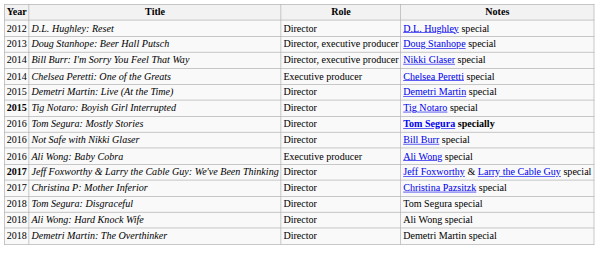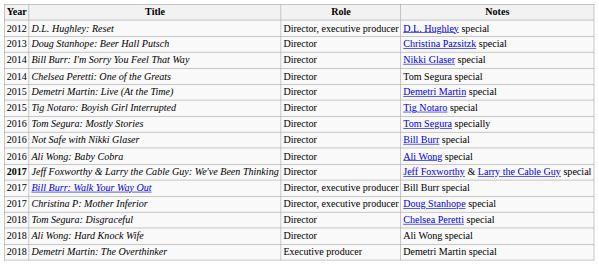D.L. Hughley: Reset | Role: Director -> Director, executive producer
Doug Stanhope: Beer Hall Putsch | Role: Director, executive producer -> Director
Doug Stanhope: Beer Hall Putsch | Notes: Doug Stanhope special -> Christina Pazsitzk special
Bill Burr: I'm Sorry You Feel That Way | Role: Director, executive producer -> Director
Chelsea Peretti: One of the Greats | Role: Executive producer -> Director
Chelsea Peretti: One of the Greats | Notes: Chelsea Peretti special -> Tom Segura special
Tig Notaro: Boyish Girl Interrupted | Year: bold -> normal
Tom Segura: Mostly Stories | Notes: bold -> normal
Ali Wong: Baby Cobra | Role: Executive producer -> Director
+ row: 2017 | Bill Burr: Walk Your Way Out | Director, executive producer | Bill Burr special
Christina P: Mother Inferior | Role: Director -> Director, executive producer
Christina P: Mother Inferior | Notes: Christina Pazsitzk special -> Doug Stanhope special
Tom Segura: Disgraceful | Notes: Tom Segura special -> Chelsea Peretti special
Demetri Martin: The Overthinker | Role: Director -> Executive producer
